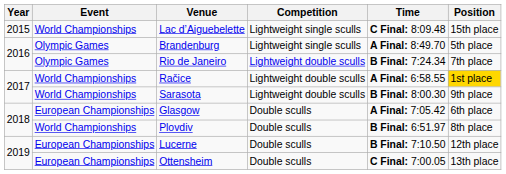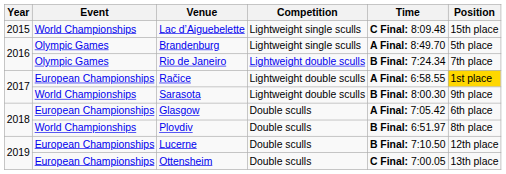Račice | Event: World Championships -> European Championships
